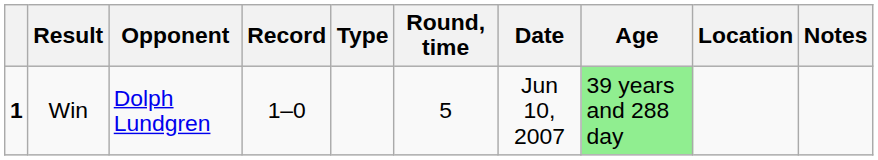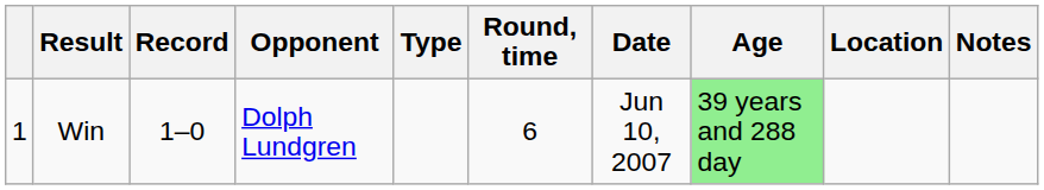columns swapped: Record <-> Opponent
Win | column 1: bold -> normal
Win | Round, time: 5 -> 6
